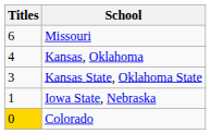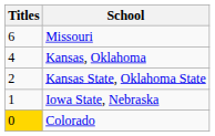Kansas State, Oklahoma State | Titles: 3 -> 2
